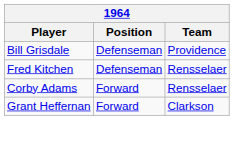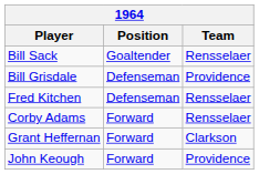+ row: Bill Sack | Goaltender | Rensselaer
+ row: John Keough | Forward | Providence
